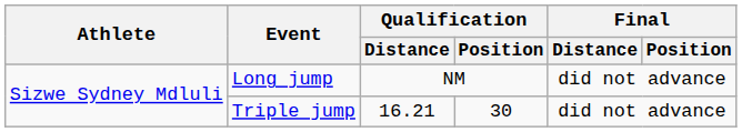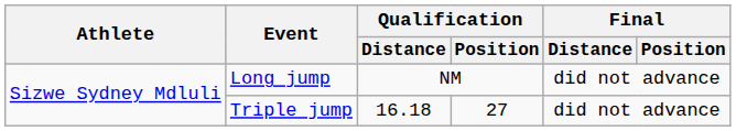Triple jump | Qualification / Distance: 16.21 -> 16.18
Triple jump | Qualification / Position: 30 -> 27
